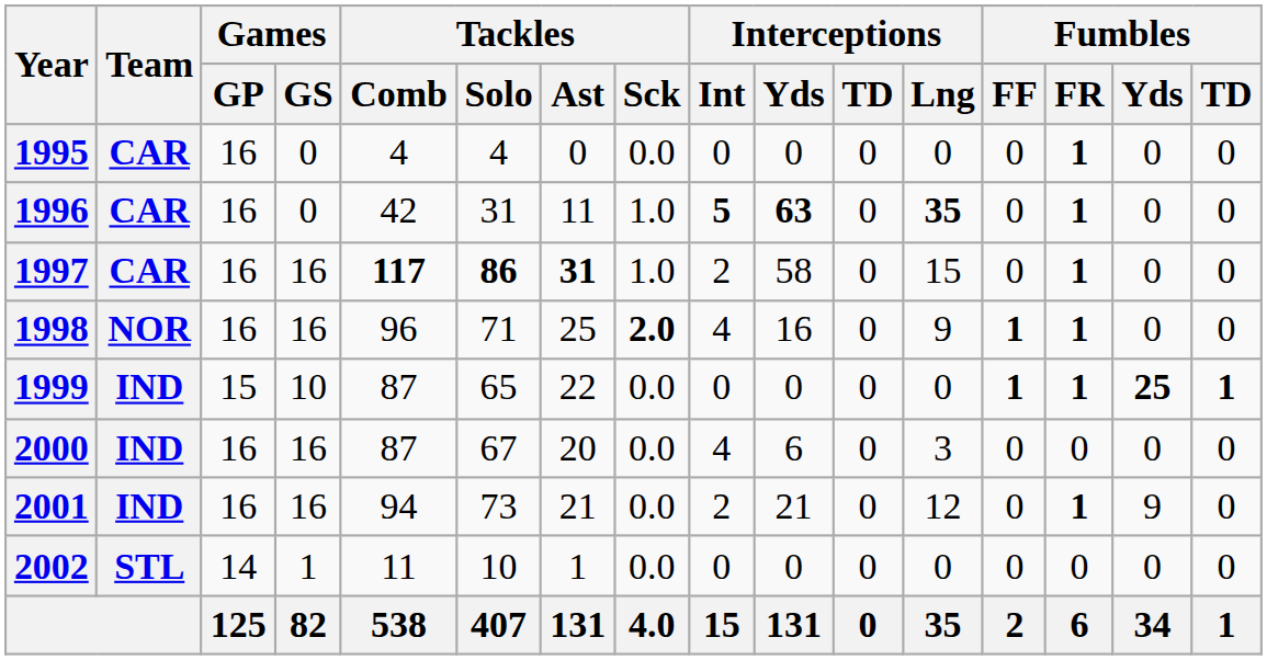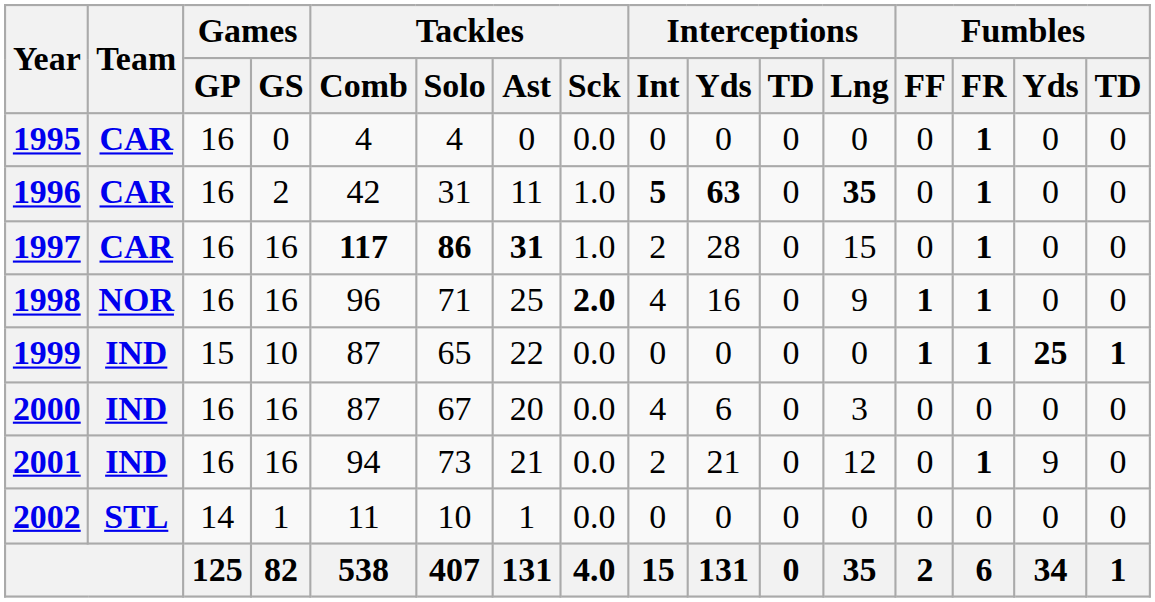1996 | Games / GS: 0 -> 2
1997 | Interceptions / Yds: 58 -> 28
